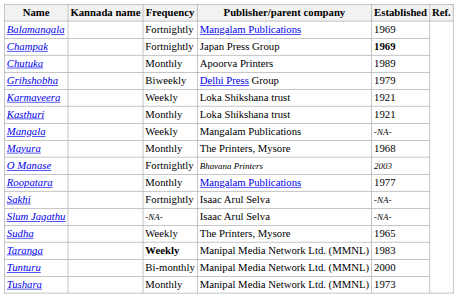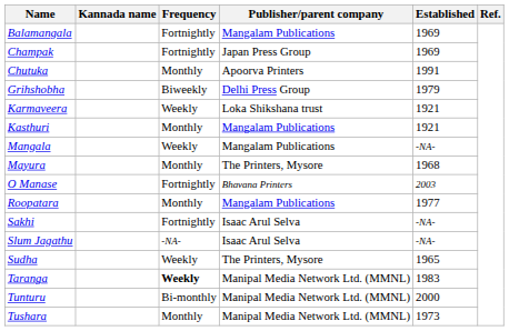Champak | Established: bold -> normal
Chutuka | Established: 1989 -> 1991
Kasthuri | Publisher/parent company: Loka Shikshana trust -> Mangalam Publications
